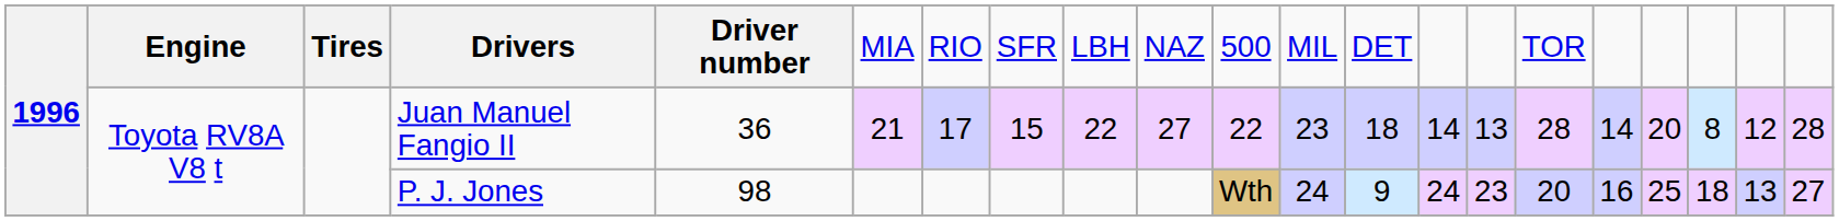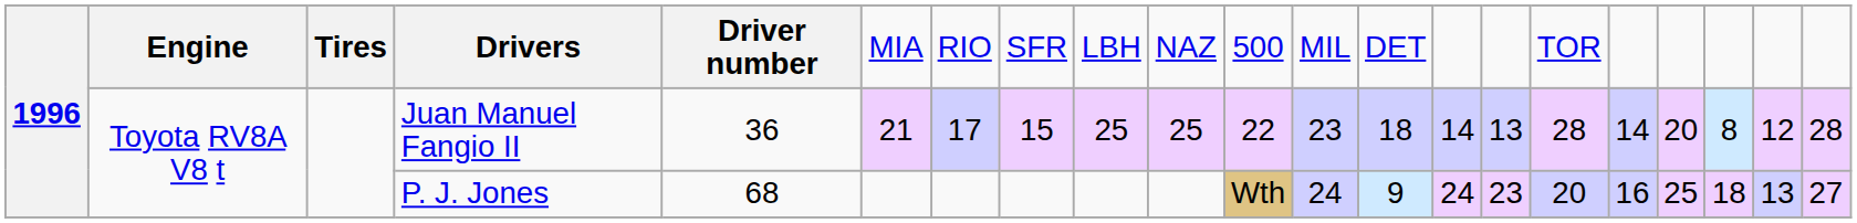Juan Manuel Fangio II | column 9: 22 -> 25
Juan Manuel Fangio II | column 10: 27 -> 25
P. J. Jones | column 5: 98 -> 68
